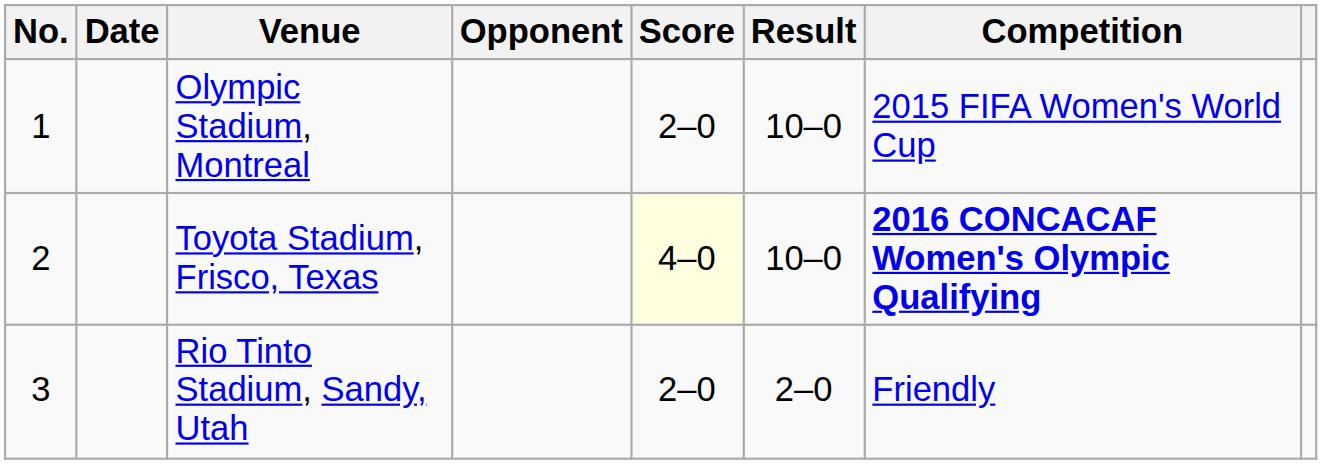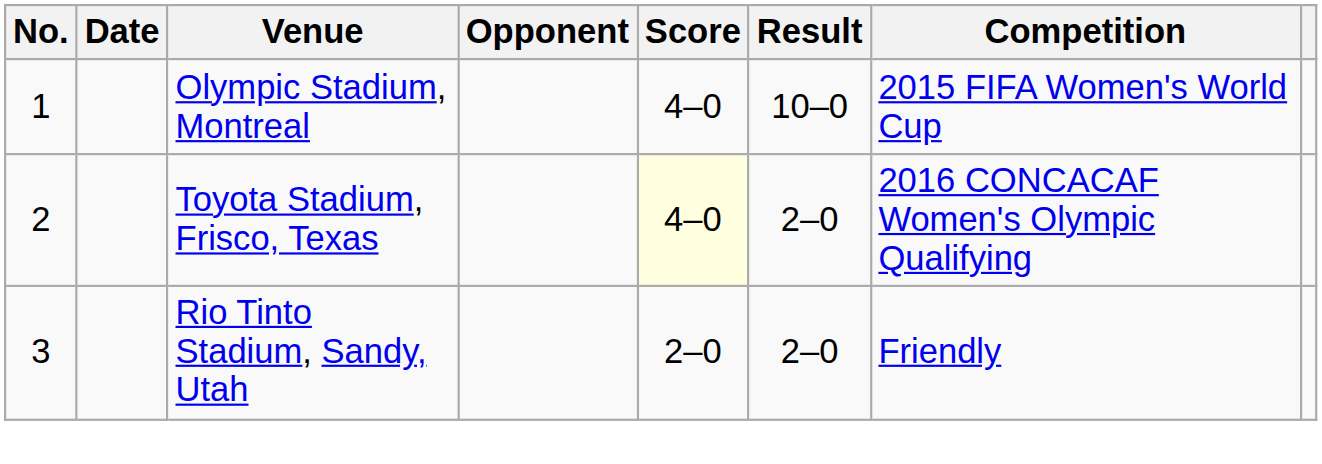Olympic Stadium, Montreal | Score: 2–0 -> 4–0
Toyota Stadium, Frisco, Texas | Result: 10–0 -> 2–0
Toyota Stadium, Frisco, Texas | Competition: bold -> normal
